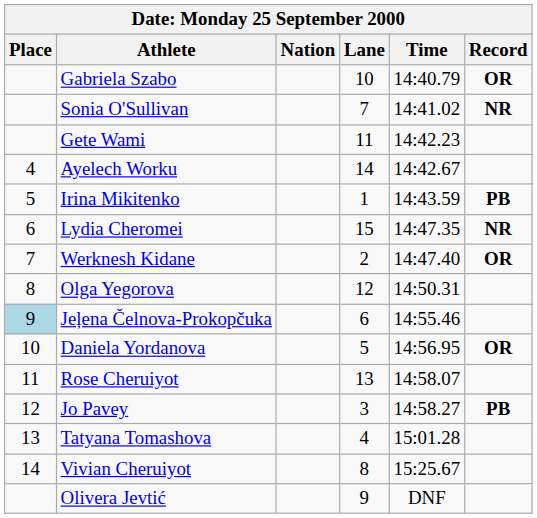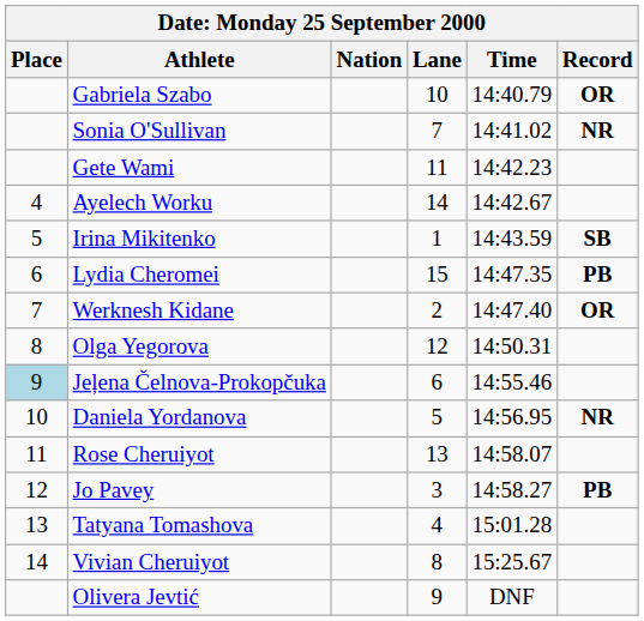Irina Mikitenko | Record: PB -> SB
Lydia Cheromei | Record: NR -> PB
Daniela Yordanova | Record: OR -> NR
